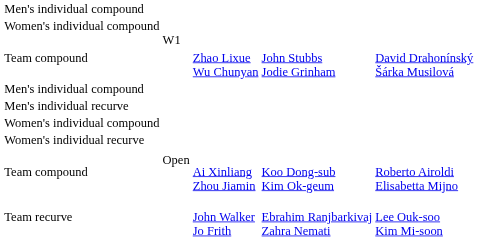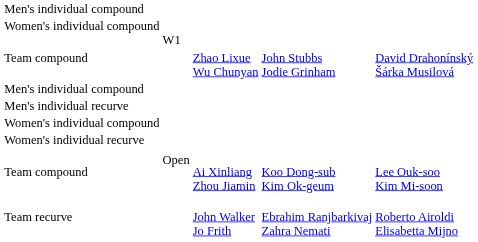Team compound / Open | column 5: Roberto Airoldi Elisabetta Mijno -> Lee Ouk-soo Kim Mi-soon
Team recurve | column 5: Lee Ouk-soo Kim Mi-soon -> Roberto Airoldi Elisabetta Mijno
